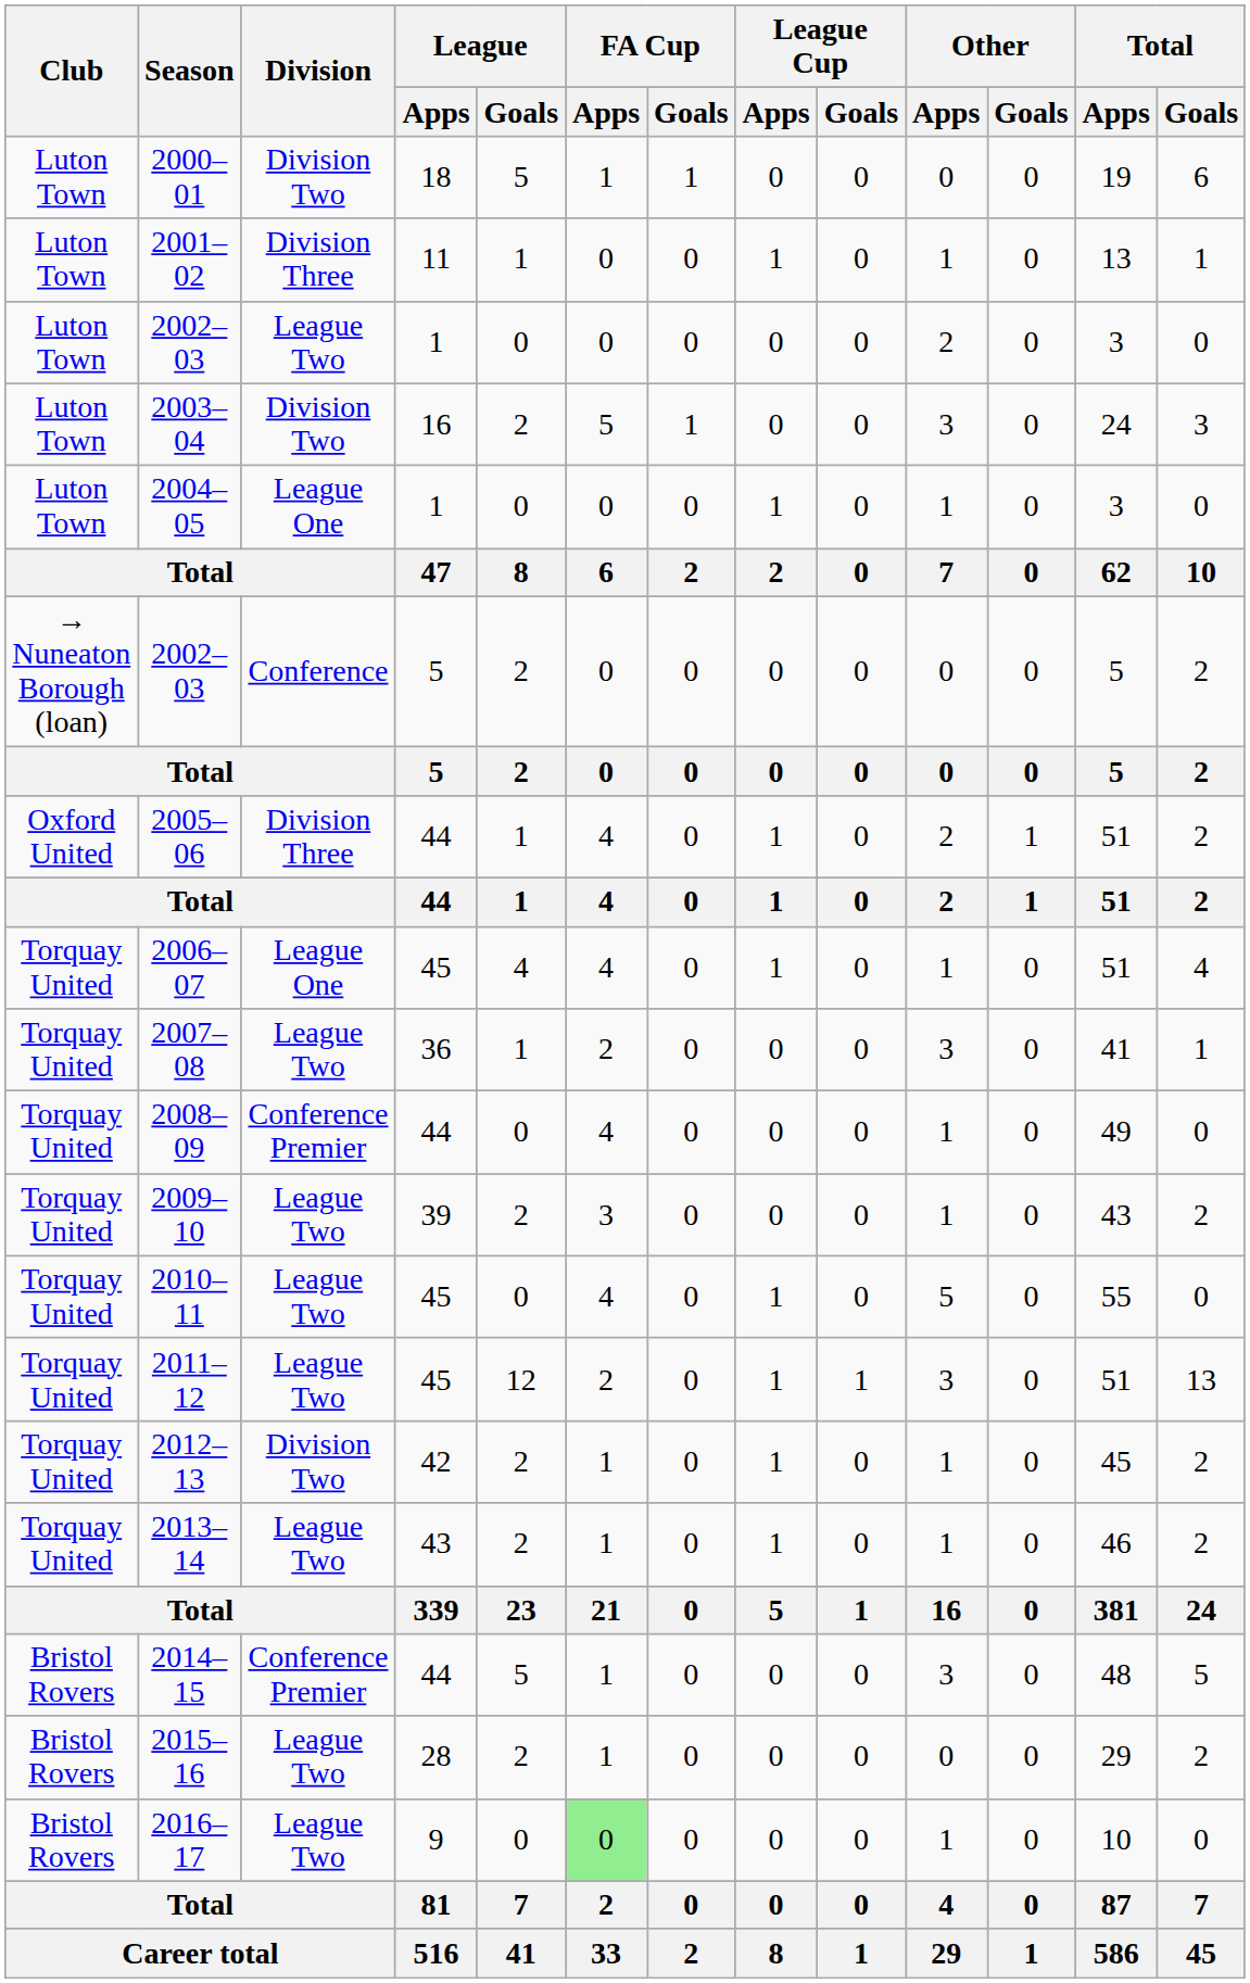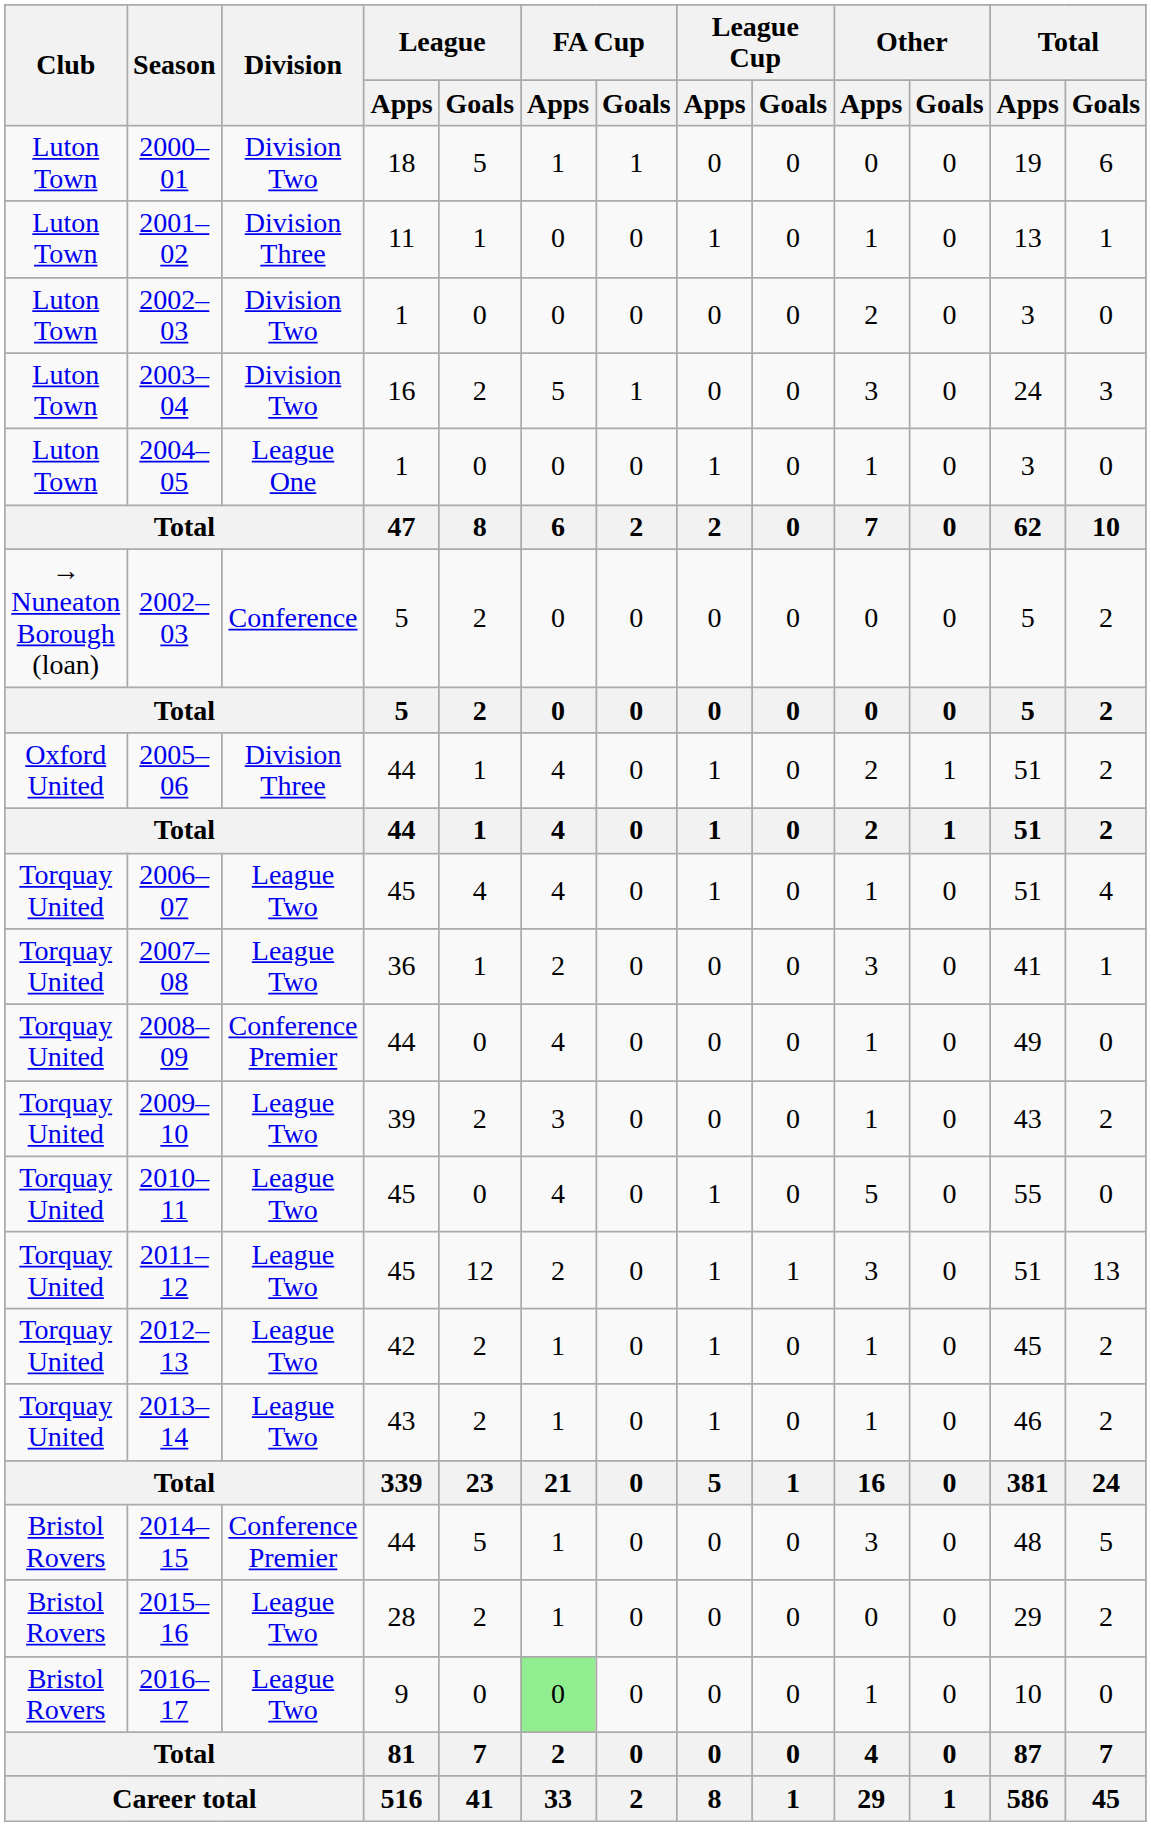2002–03 / 1 | Division: League Two -> Division Two
2006–07 | Division: League One -> League Two
2012–13 | Division: Division Two -> League Two
